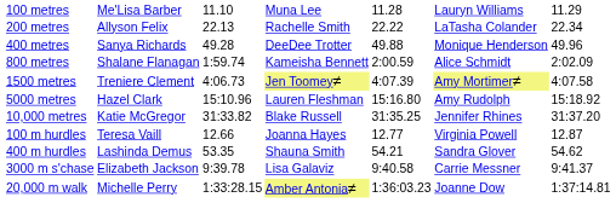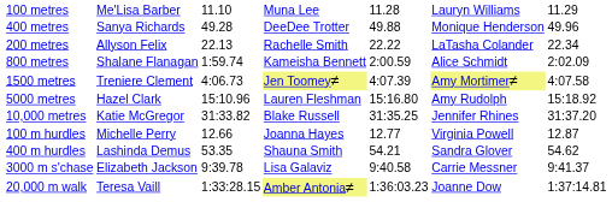rows swapped: 200 metres <-> 400 metres
100 m hurdles | column 2: Teresa Vaill -> Michelle Perry
20,000 m walk | column 2: Michelle Perry -> Teresa Vaill
